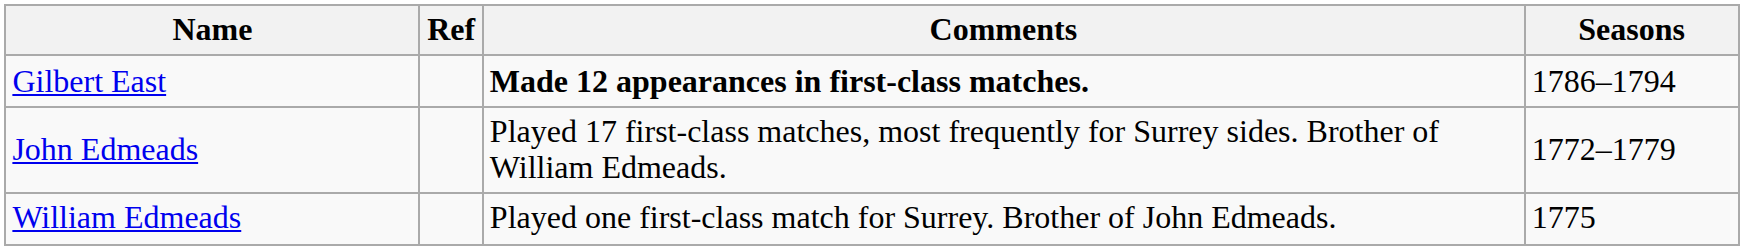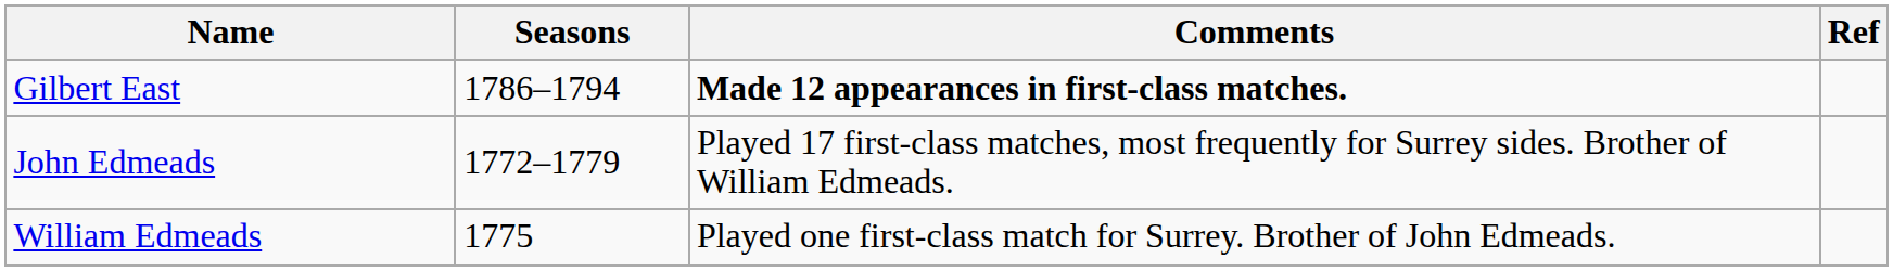columns swapped: Seasons <-> Ref
